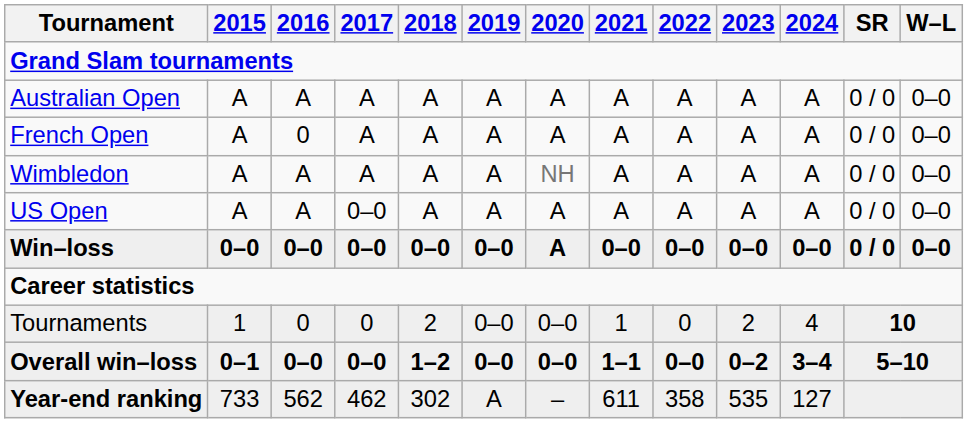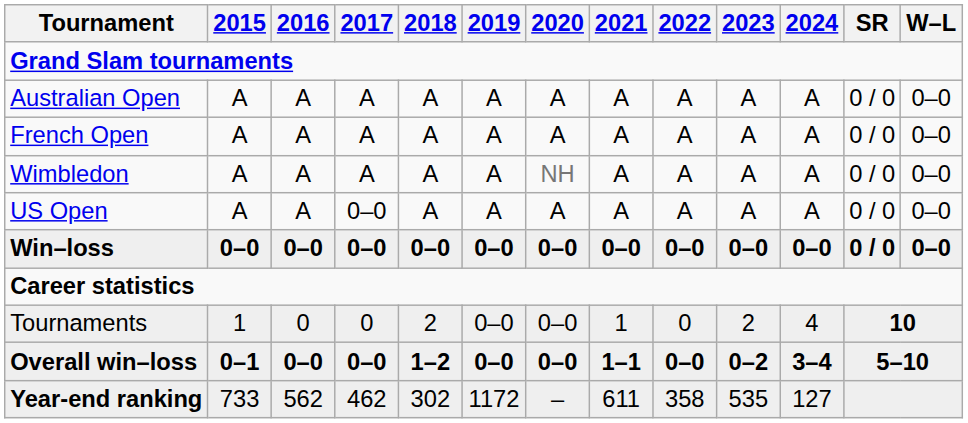French Open | 2016: 0 -> A
Win–loss | 2020: A -> 0–0
Year-end ranking | 2019: A -> 1172
